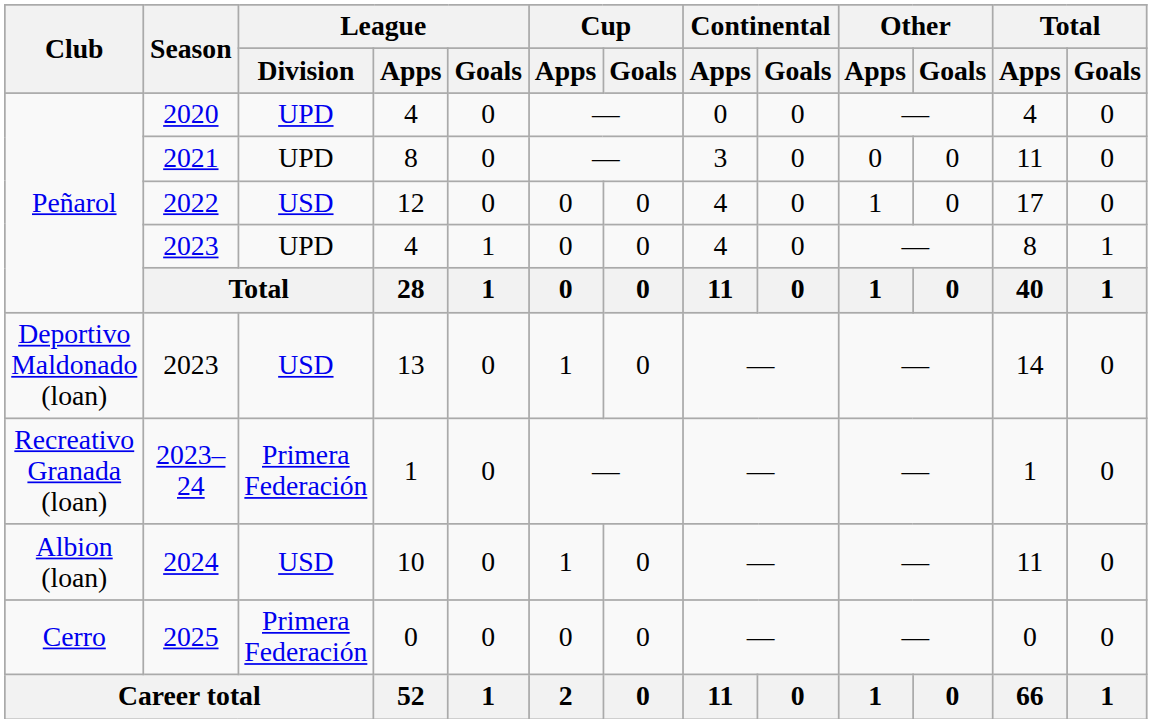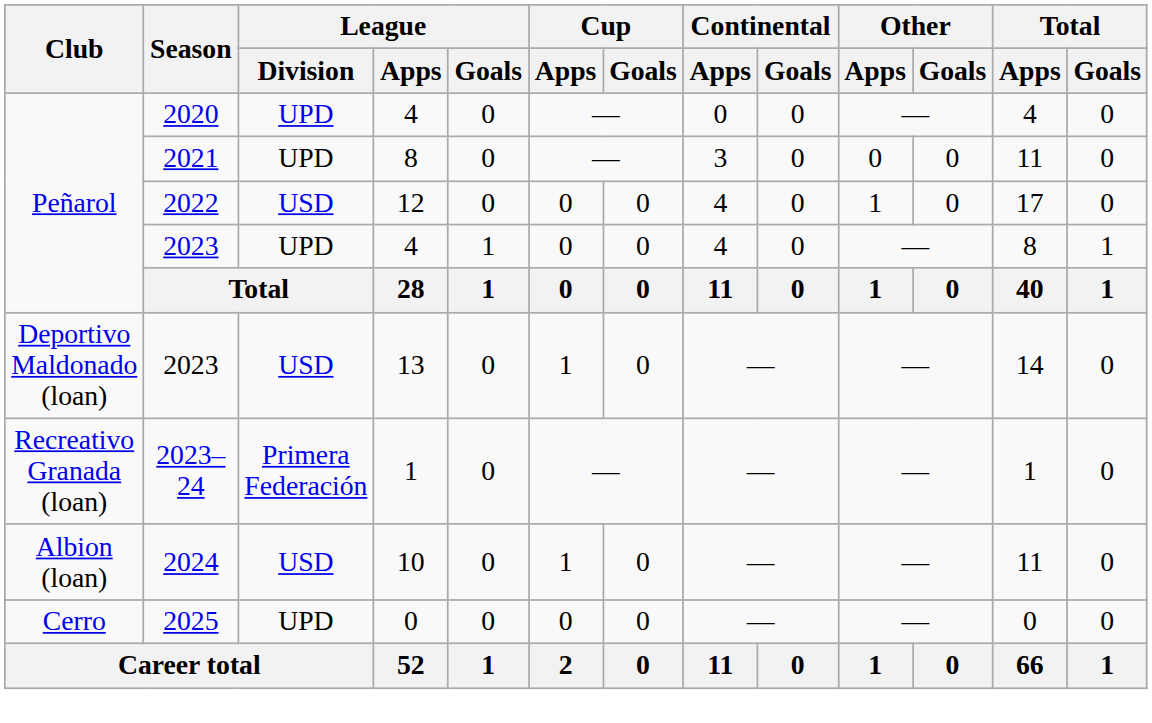2025 | League / Division: Primera Federación -> UPD
